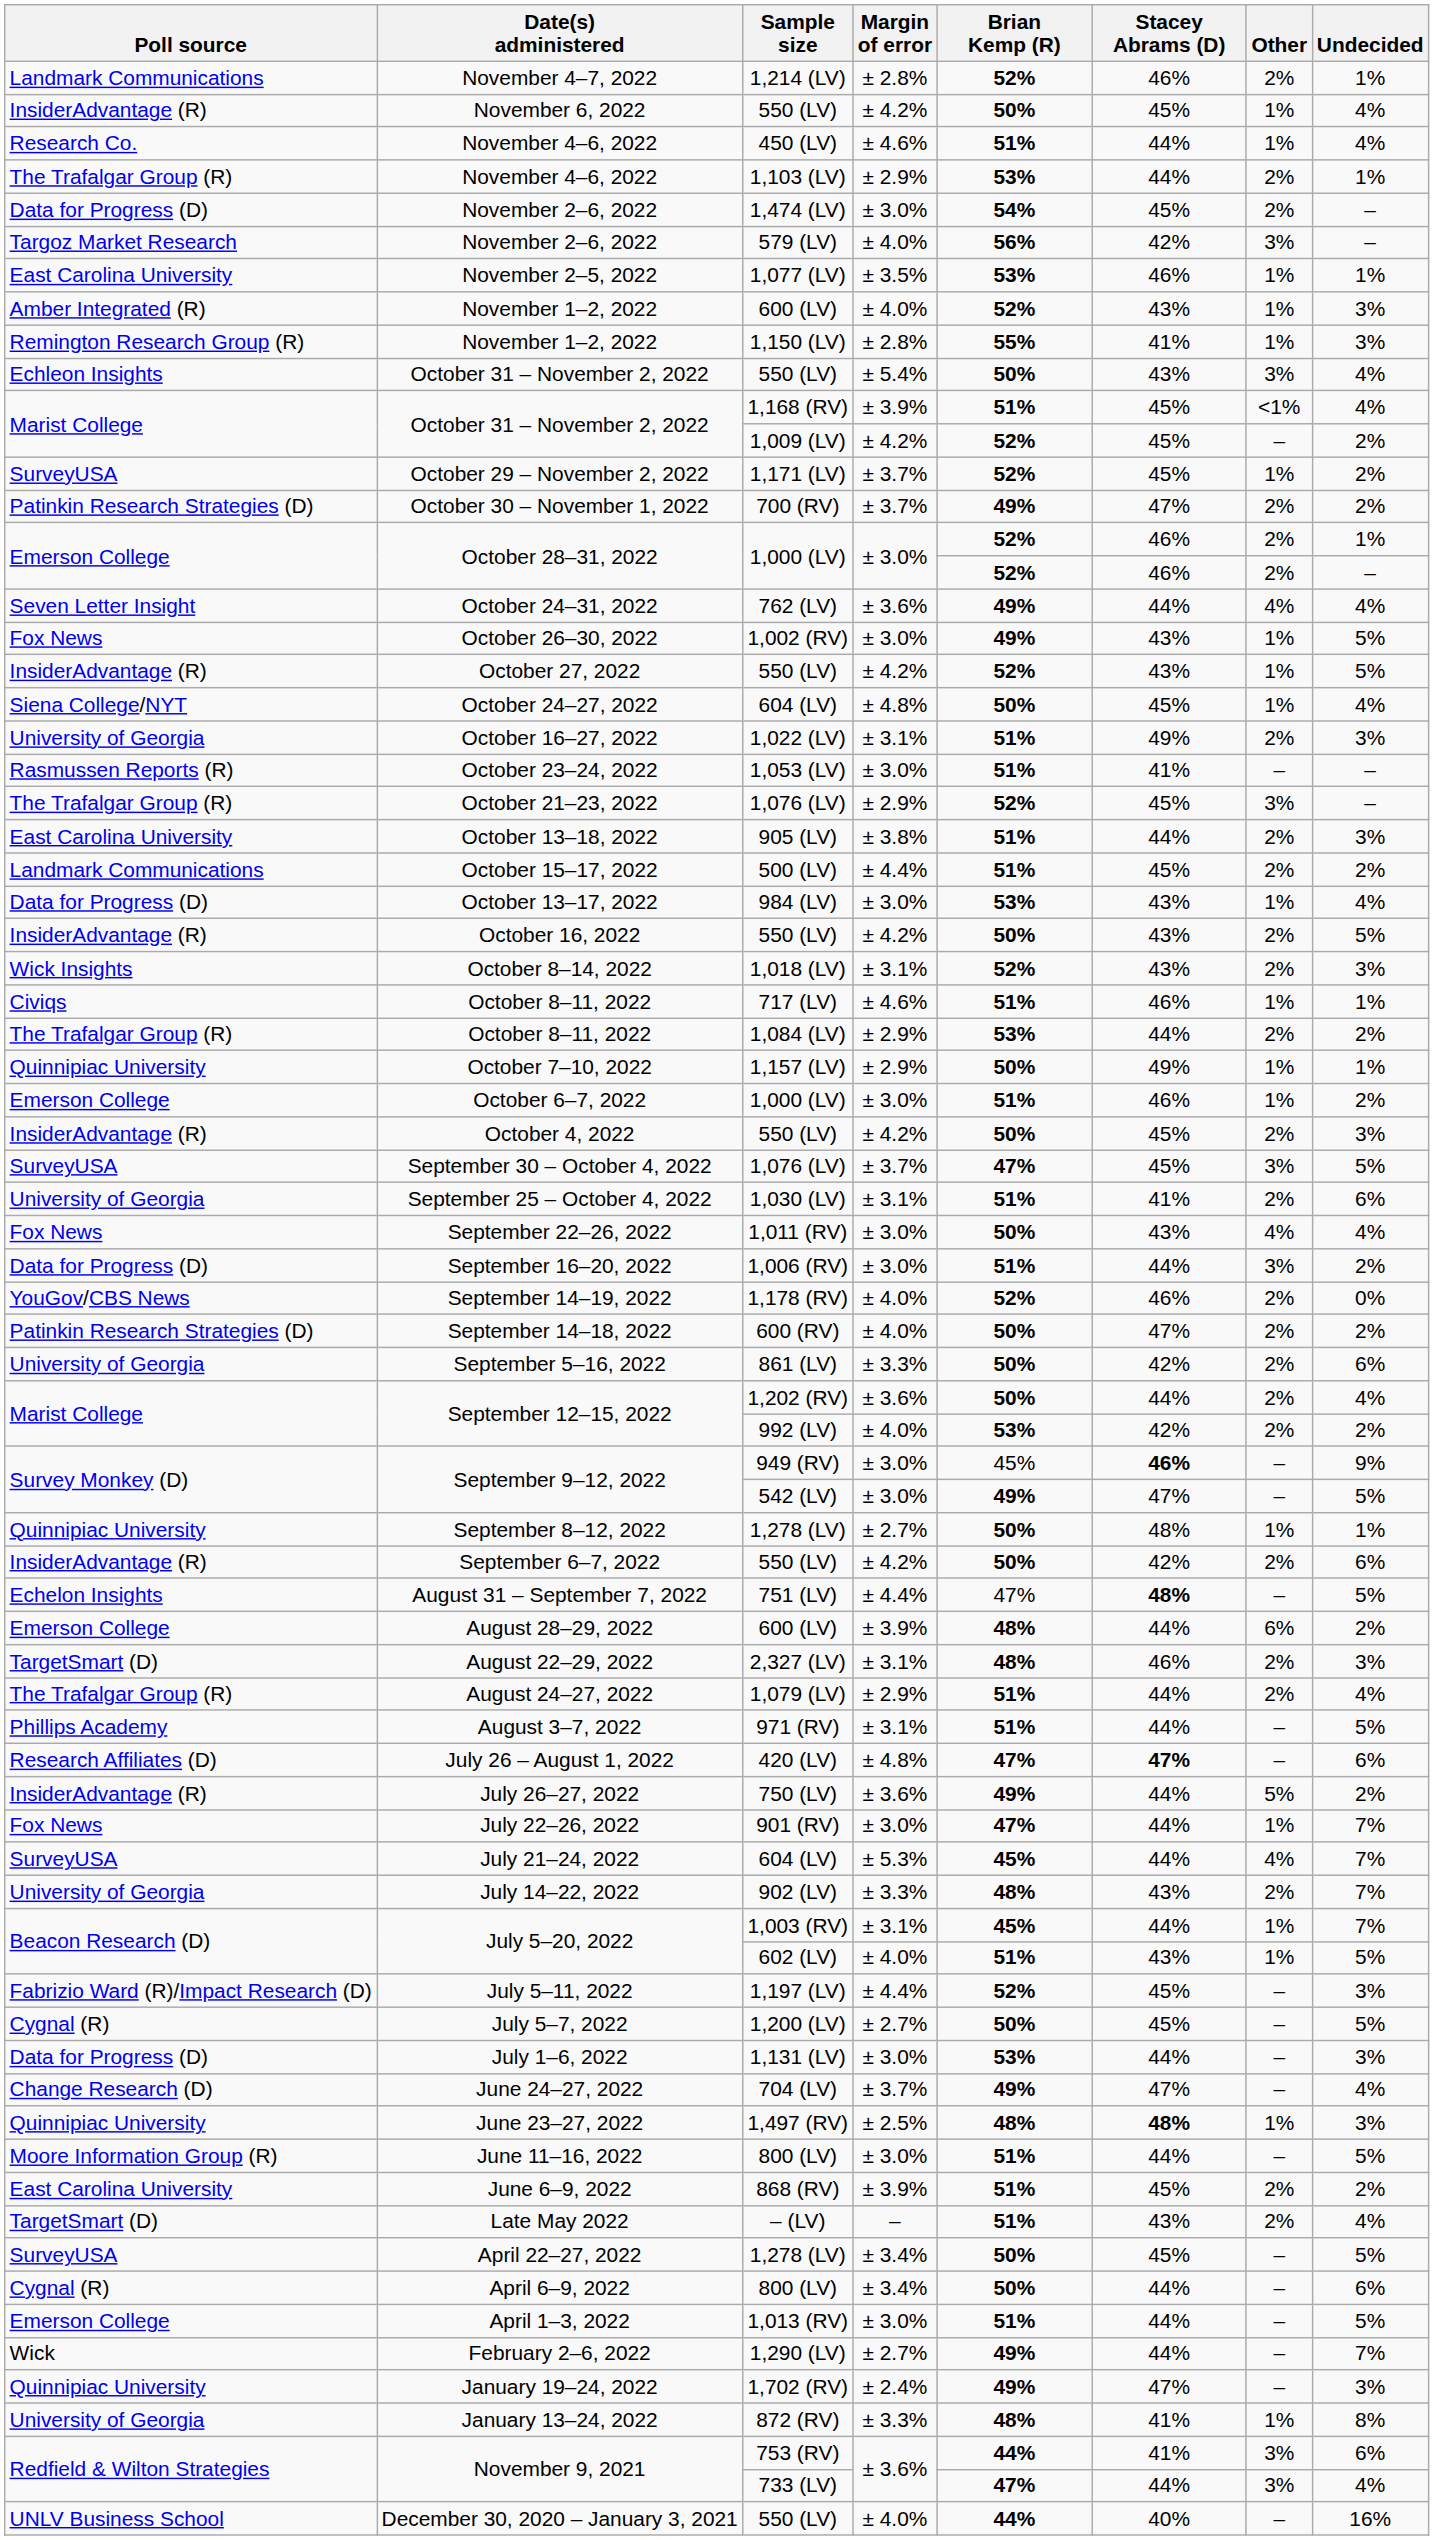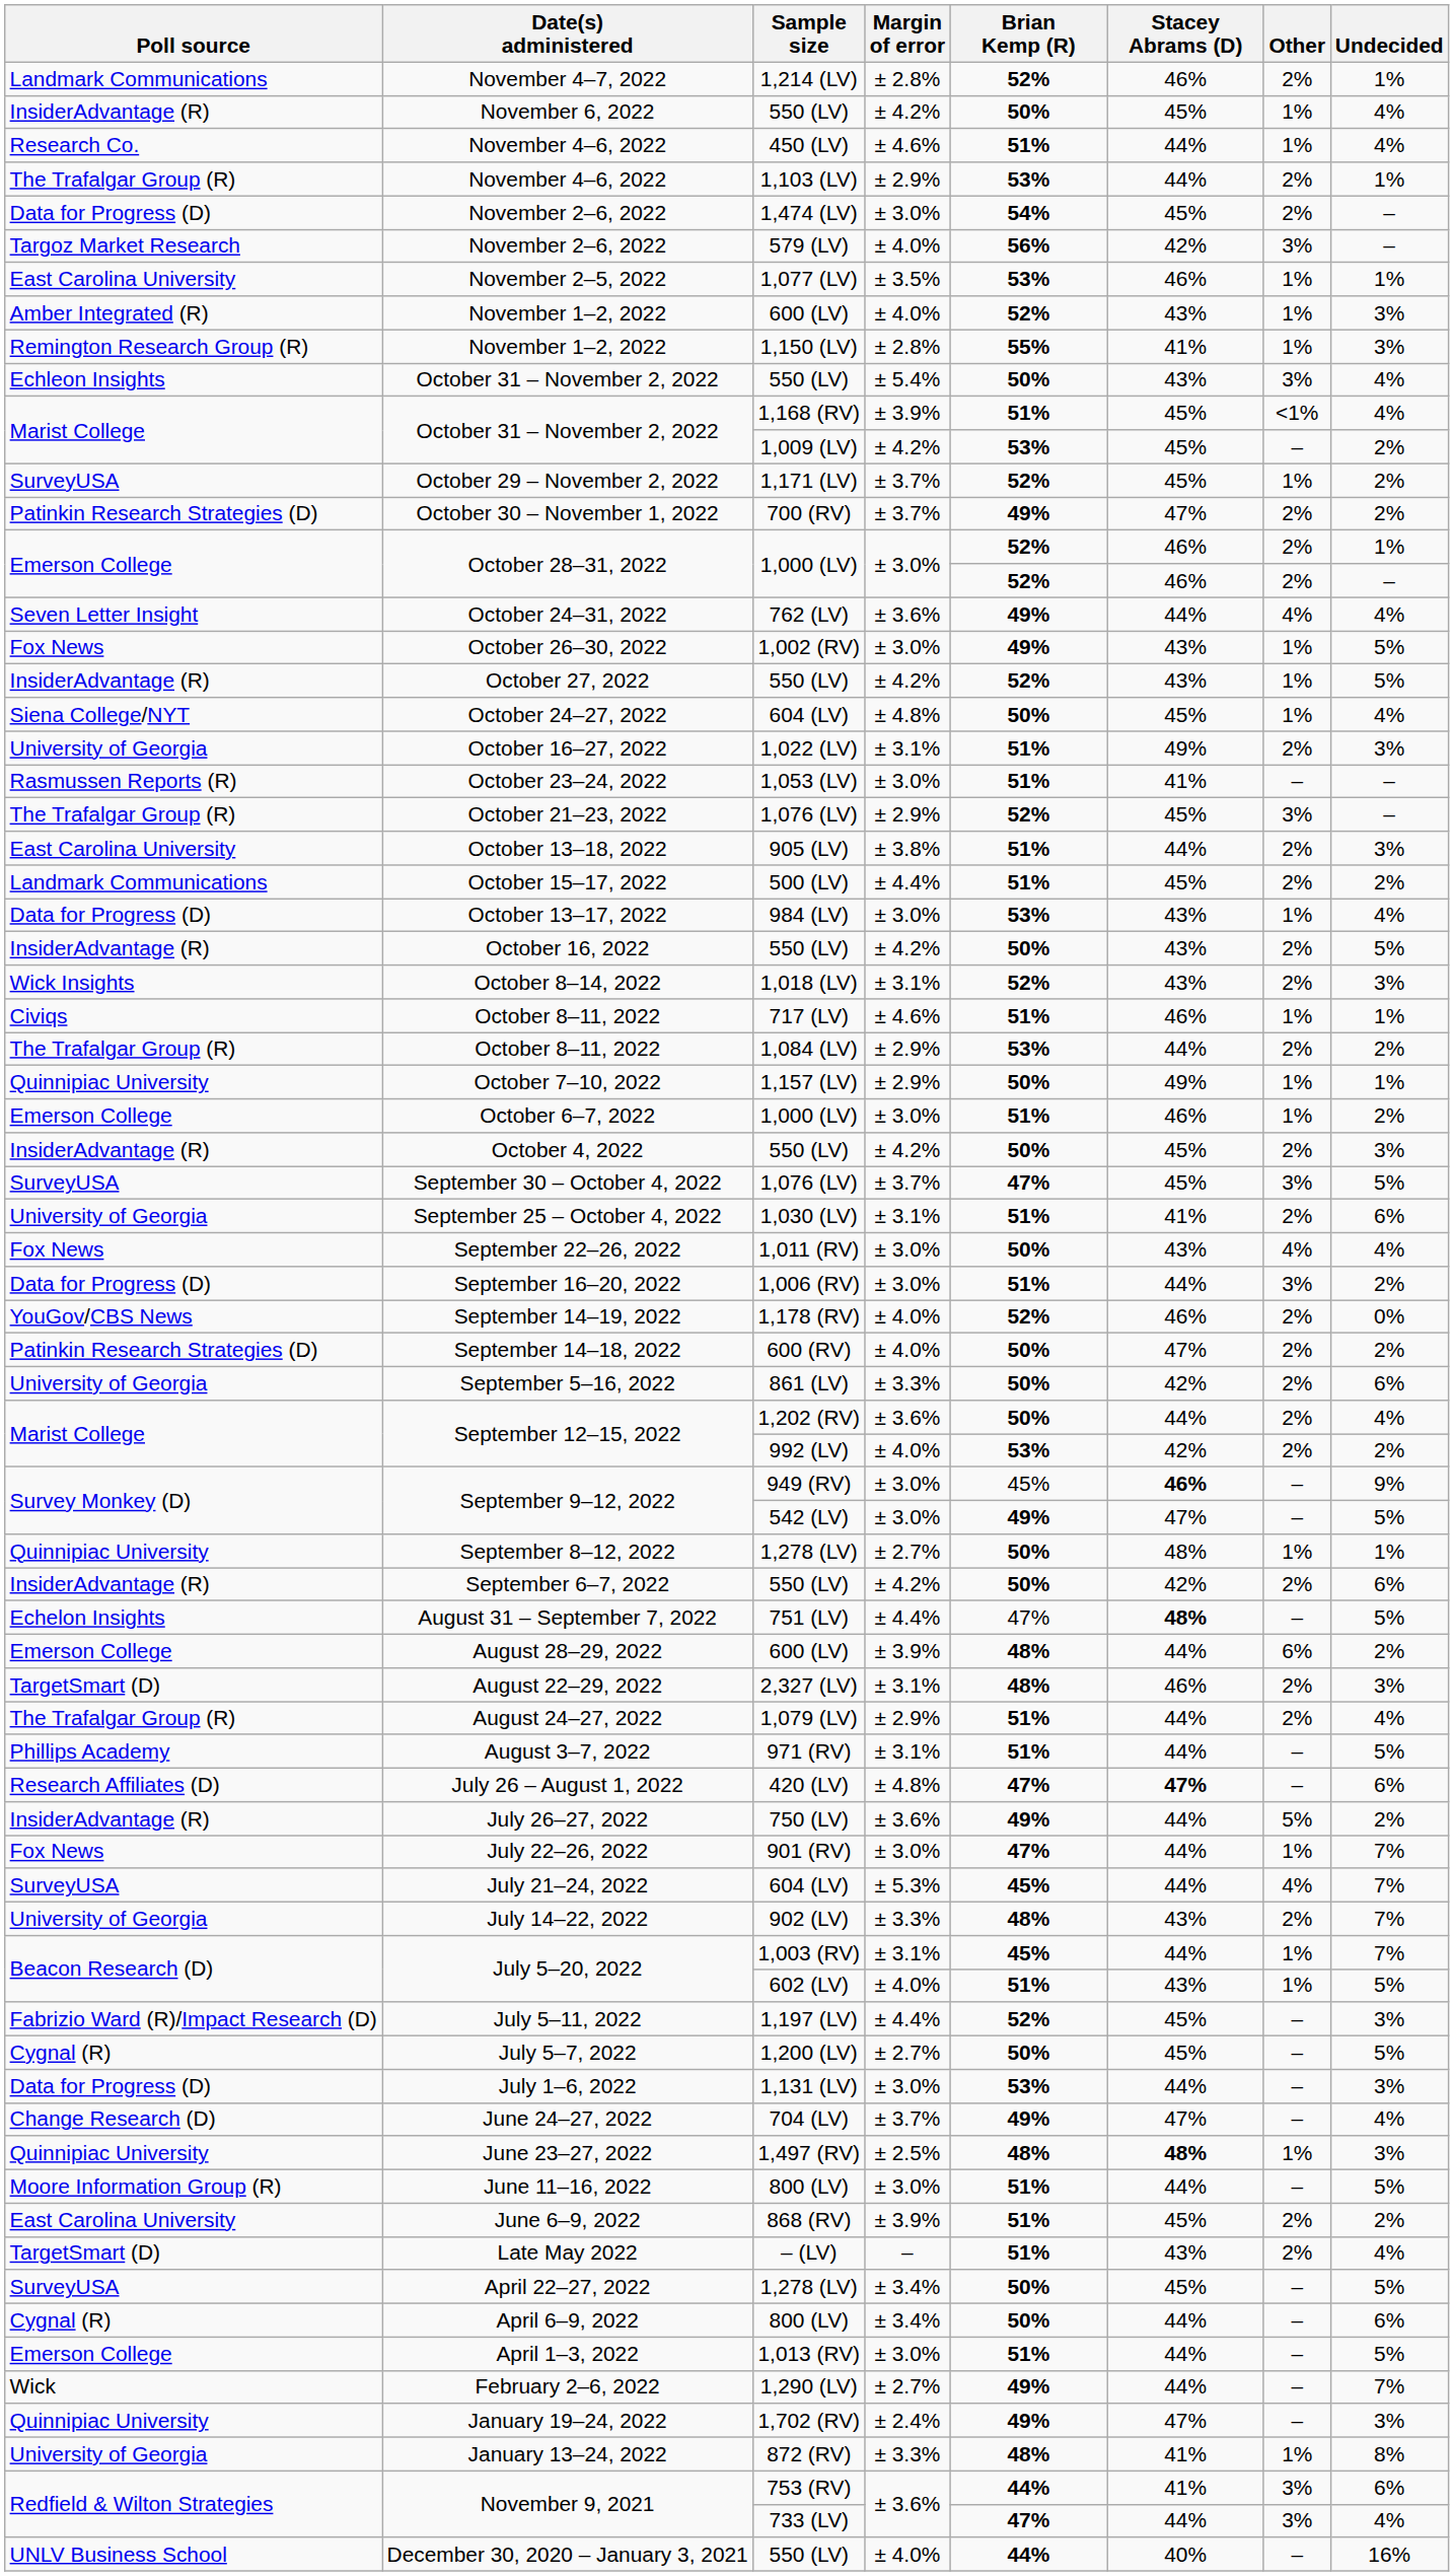October 31 – November 2, 2022 / 1,009 (LV) | Brian Kemp (R): 52% -> 53%
